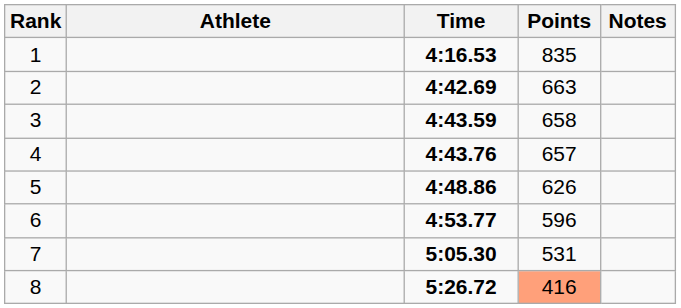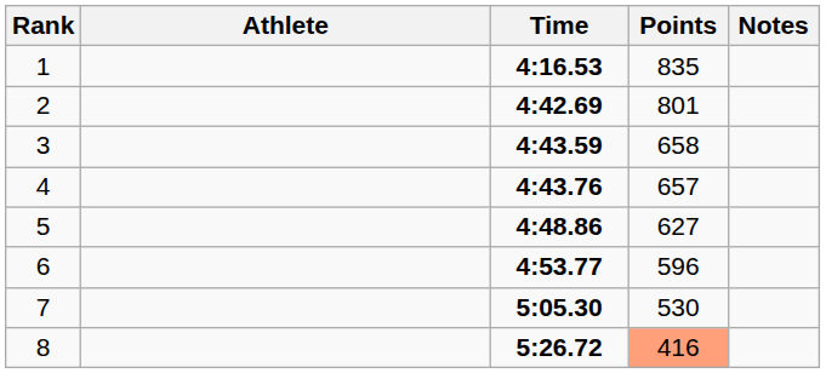2 | Points: 663 -> 801
5 | Points: 626 -> 627
7 | Points: 531 -> 530
